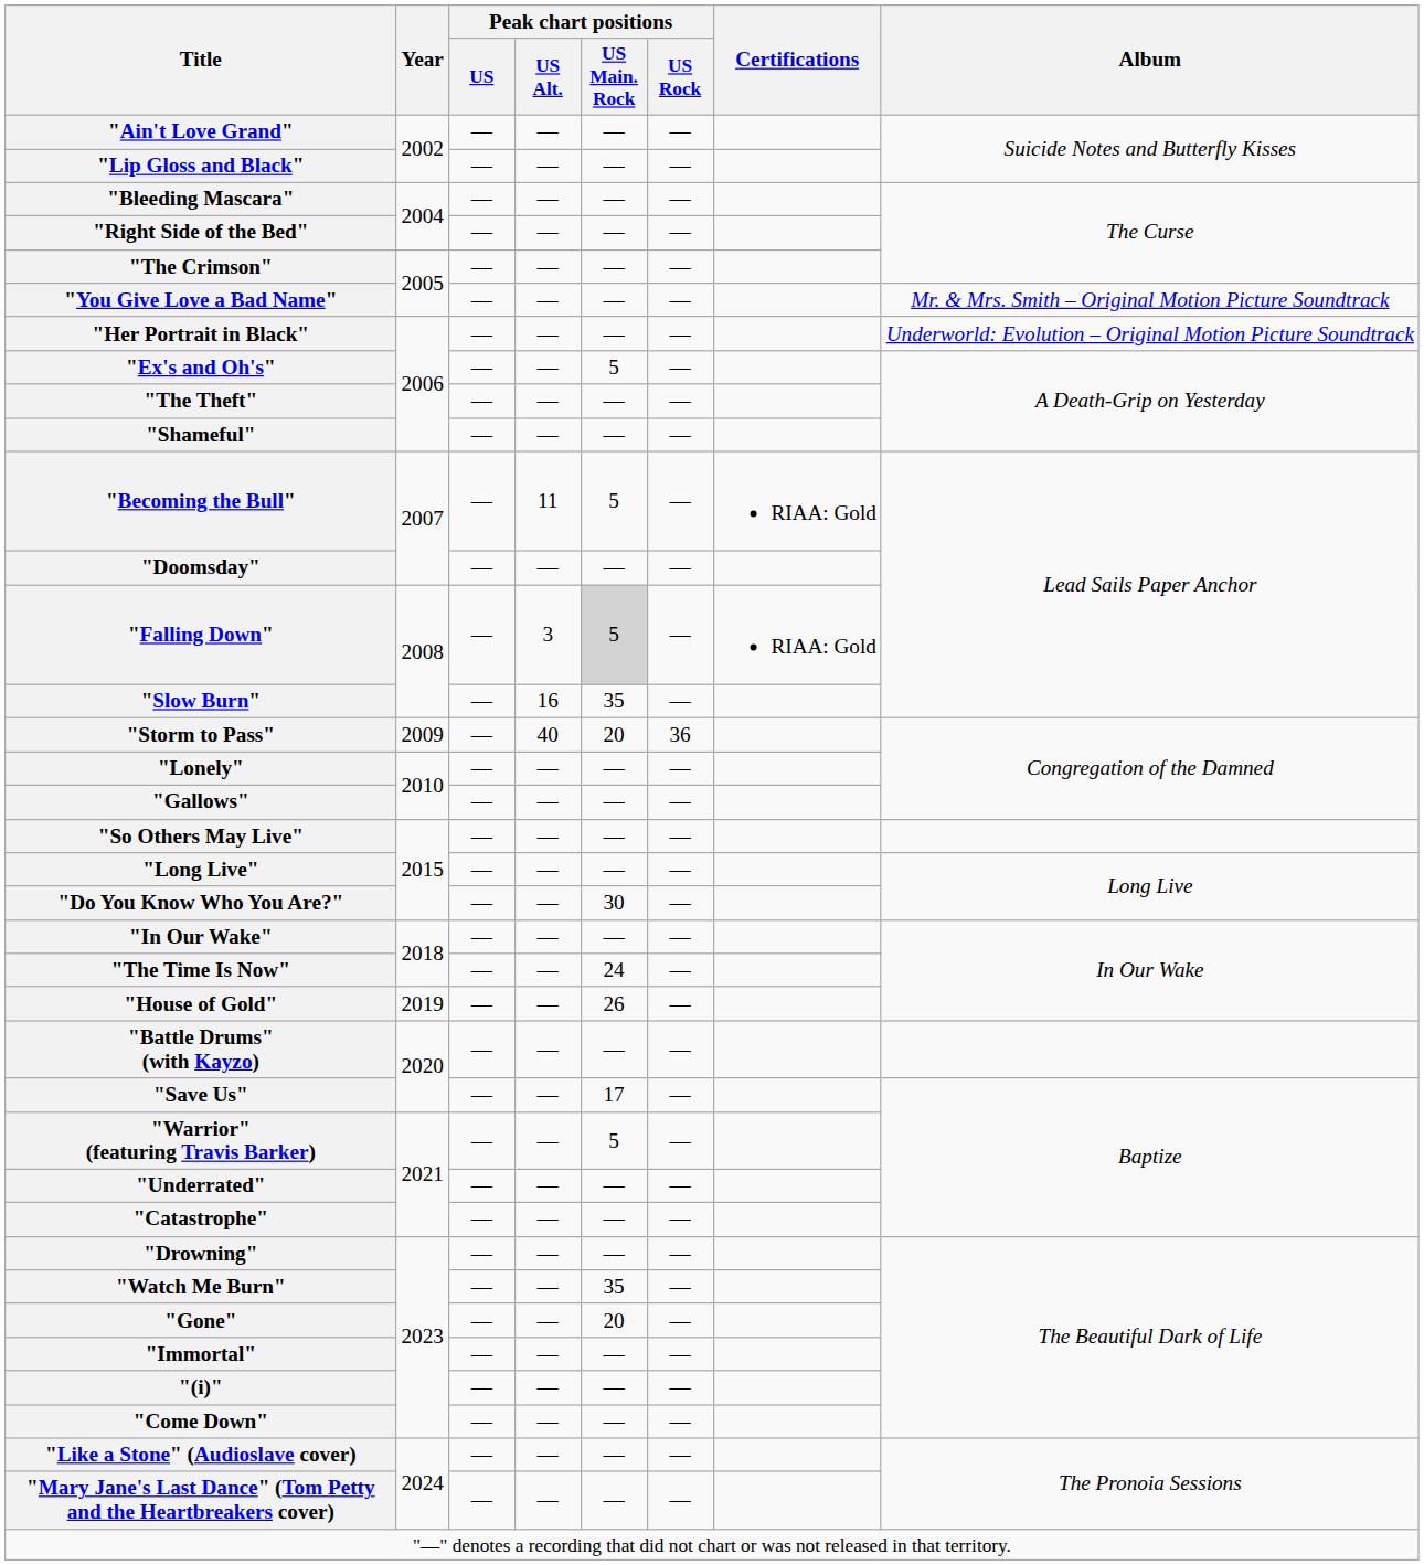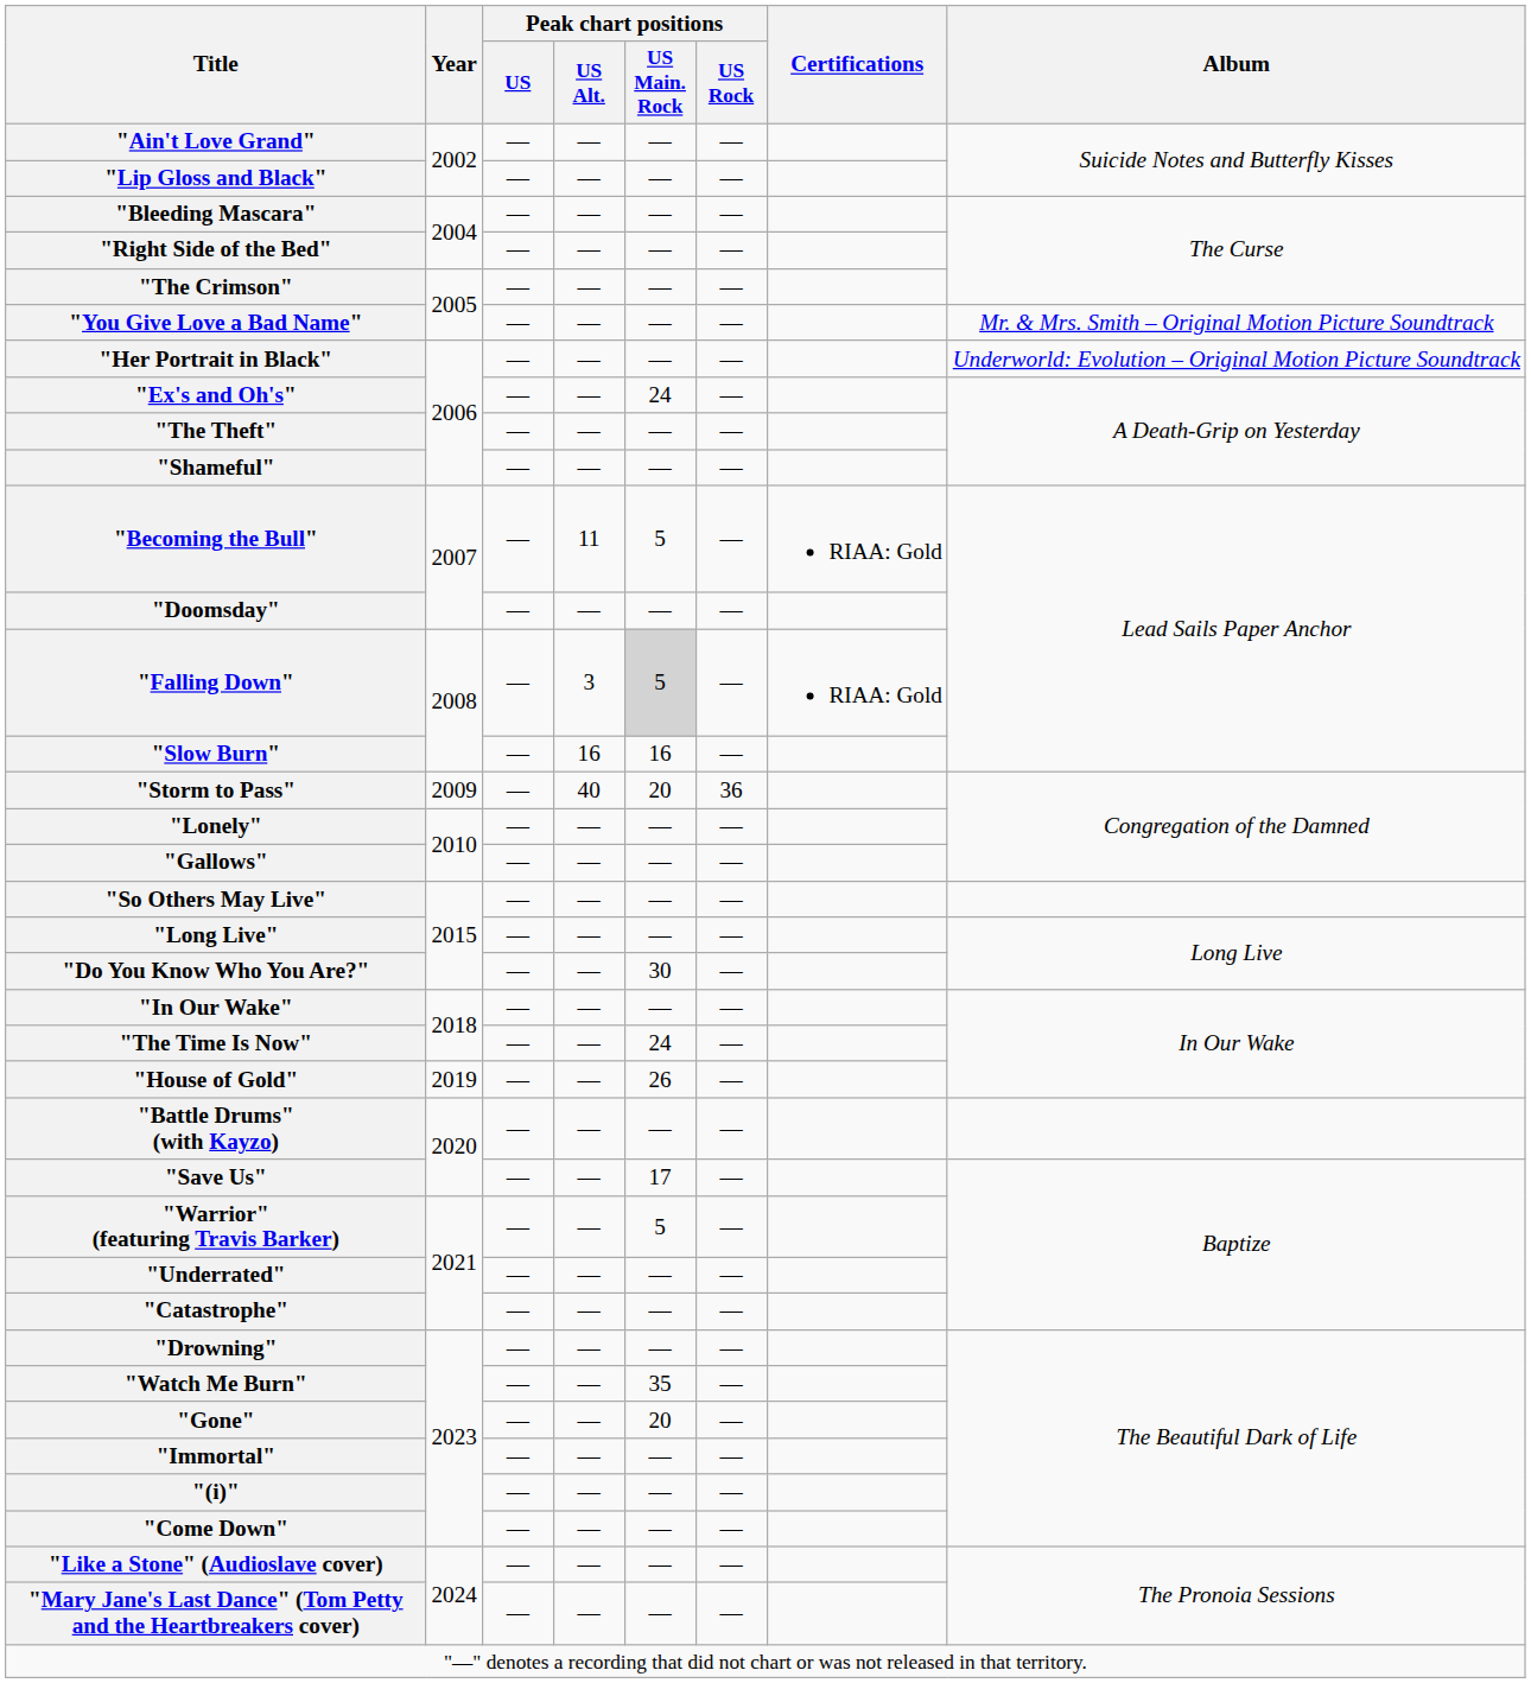"Ex's and Oh's" | Peak chart positions / US Main. Rock: 5 -> 24
"Slow Burn" | Peak chart positions / US Main. Rock: 35 -> 16
